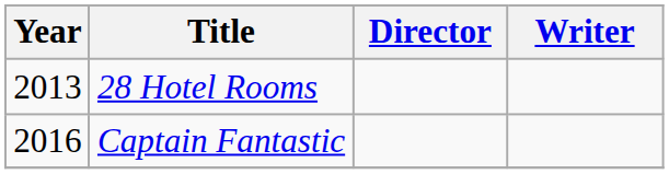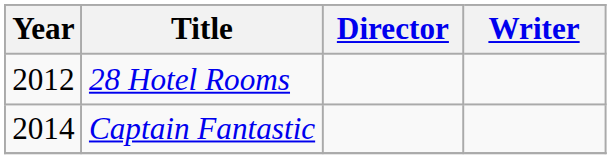28 Hotel Rooms | Year: 2013 -> 2012
Captain Fantastic | Year: 2016 -> 2014
